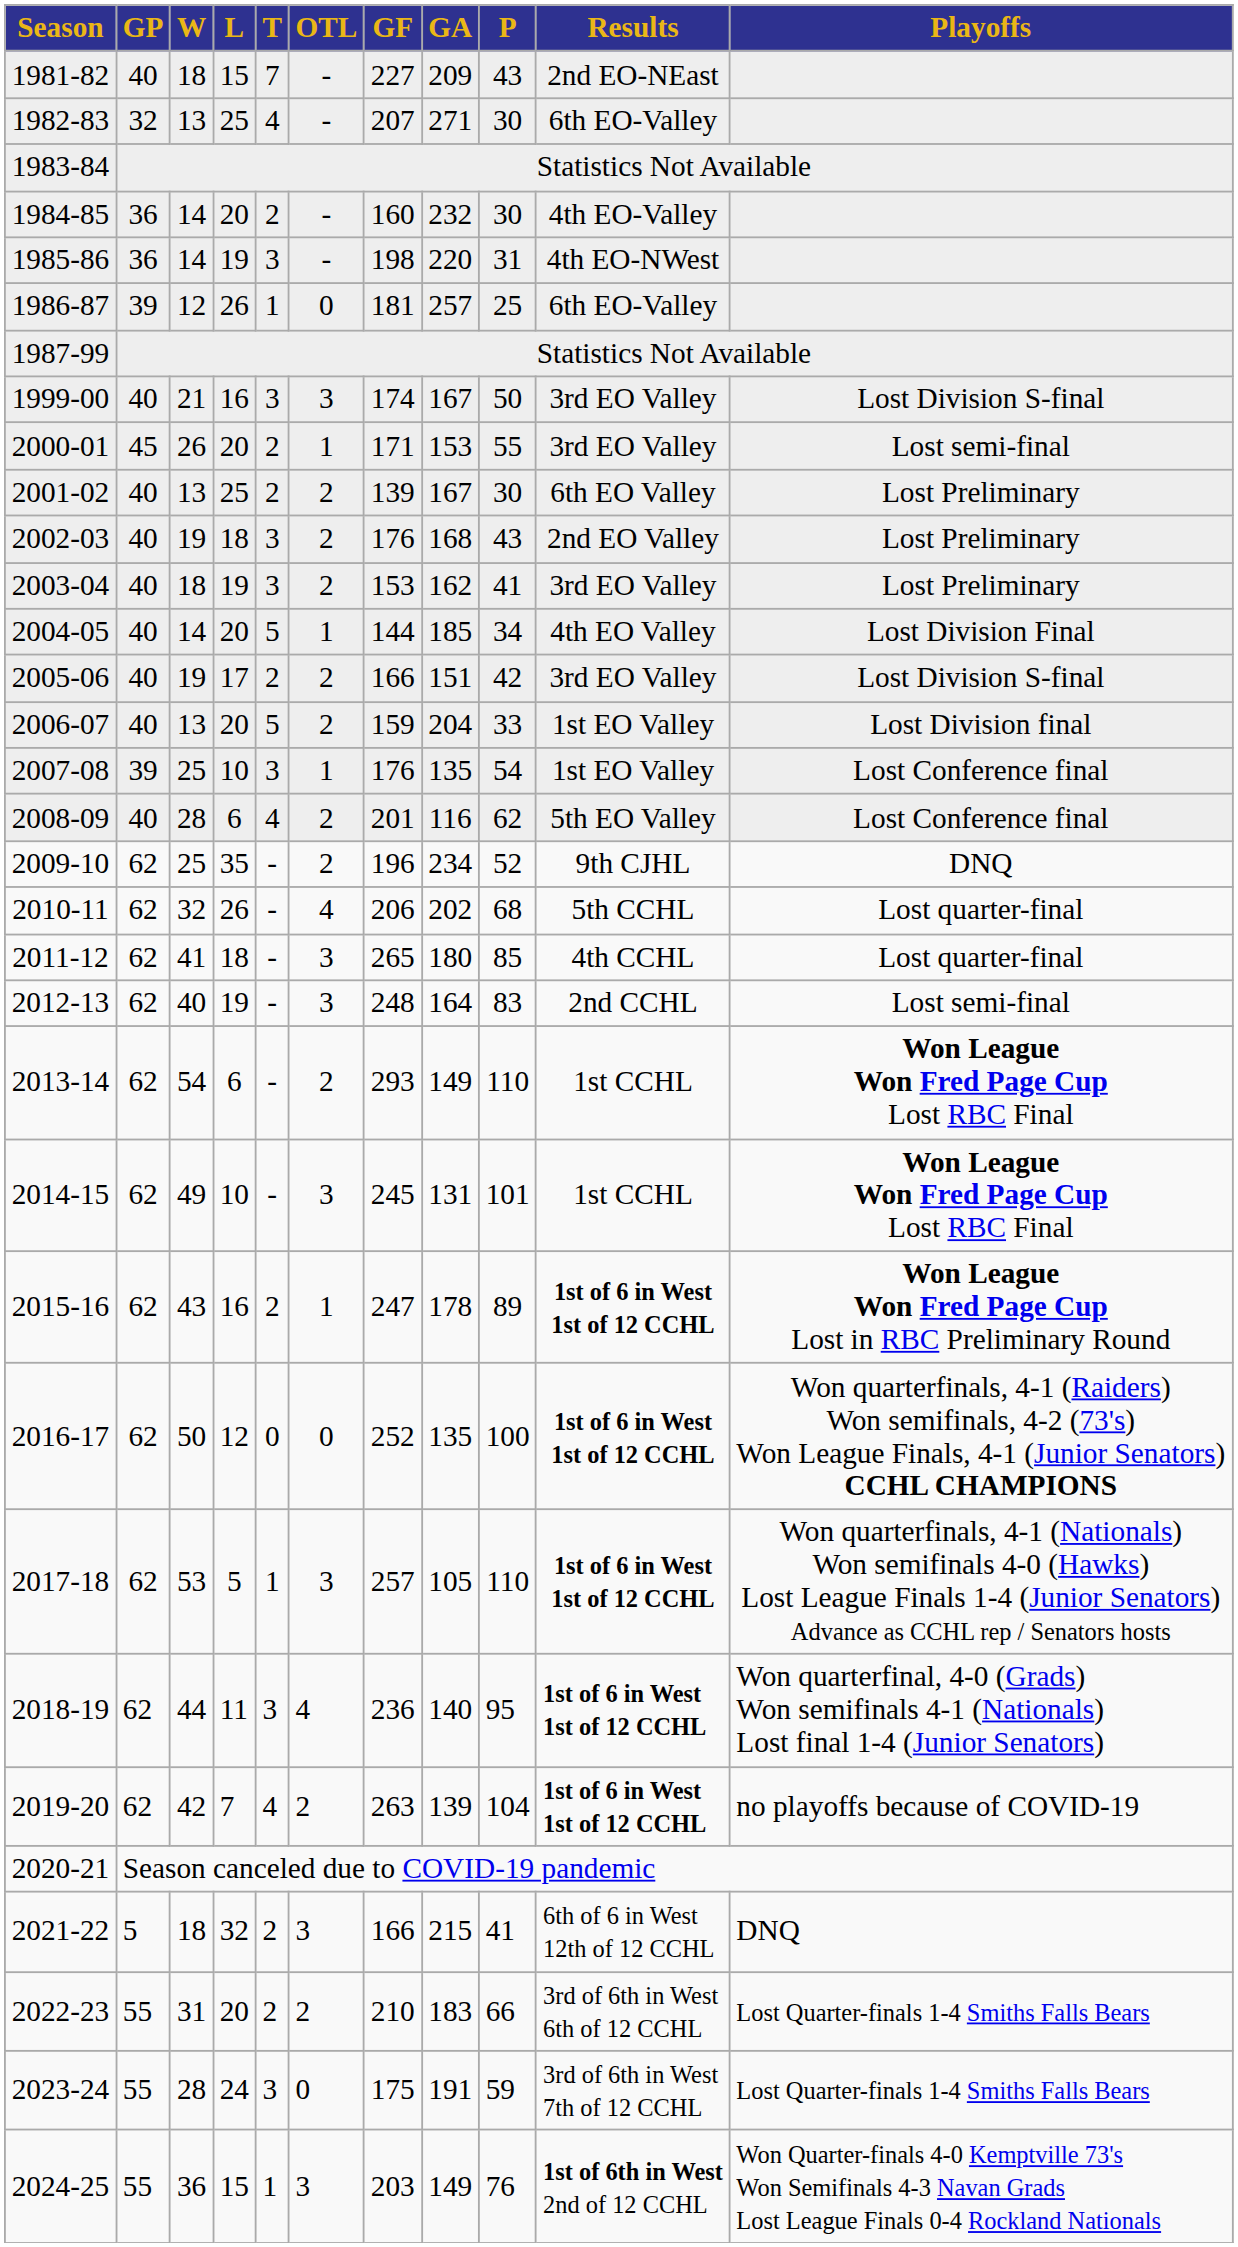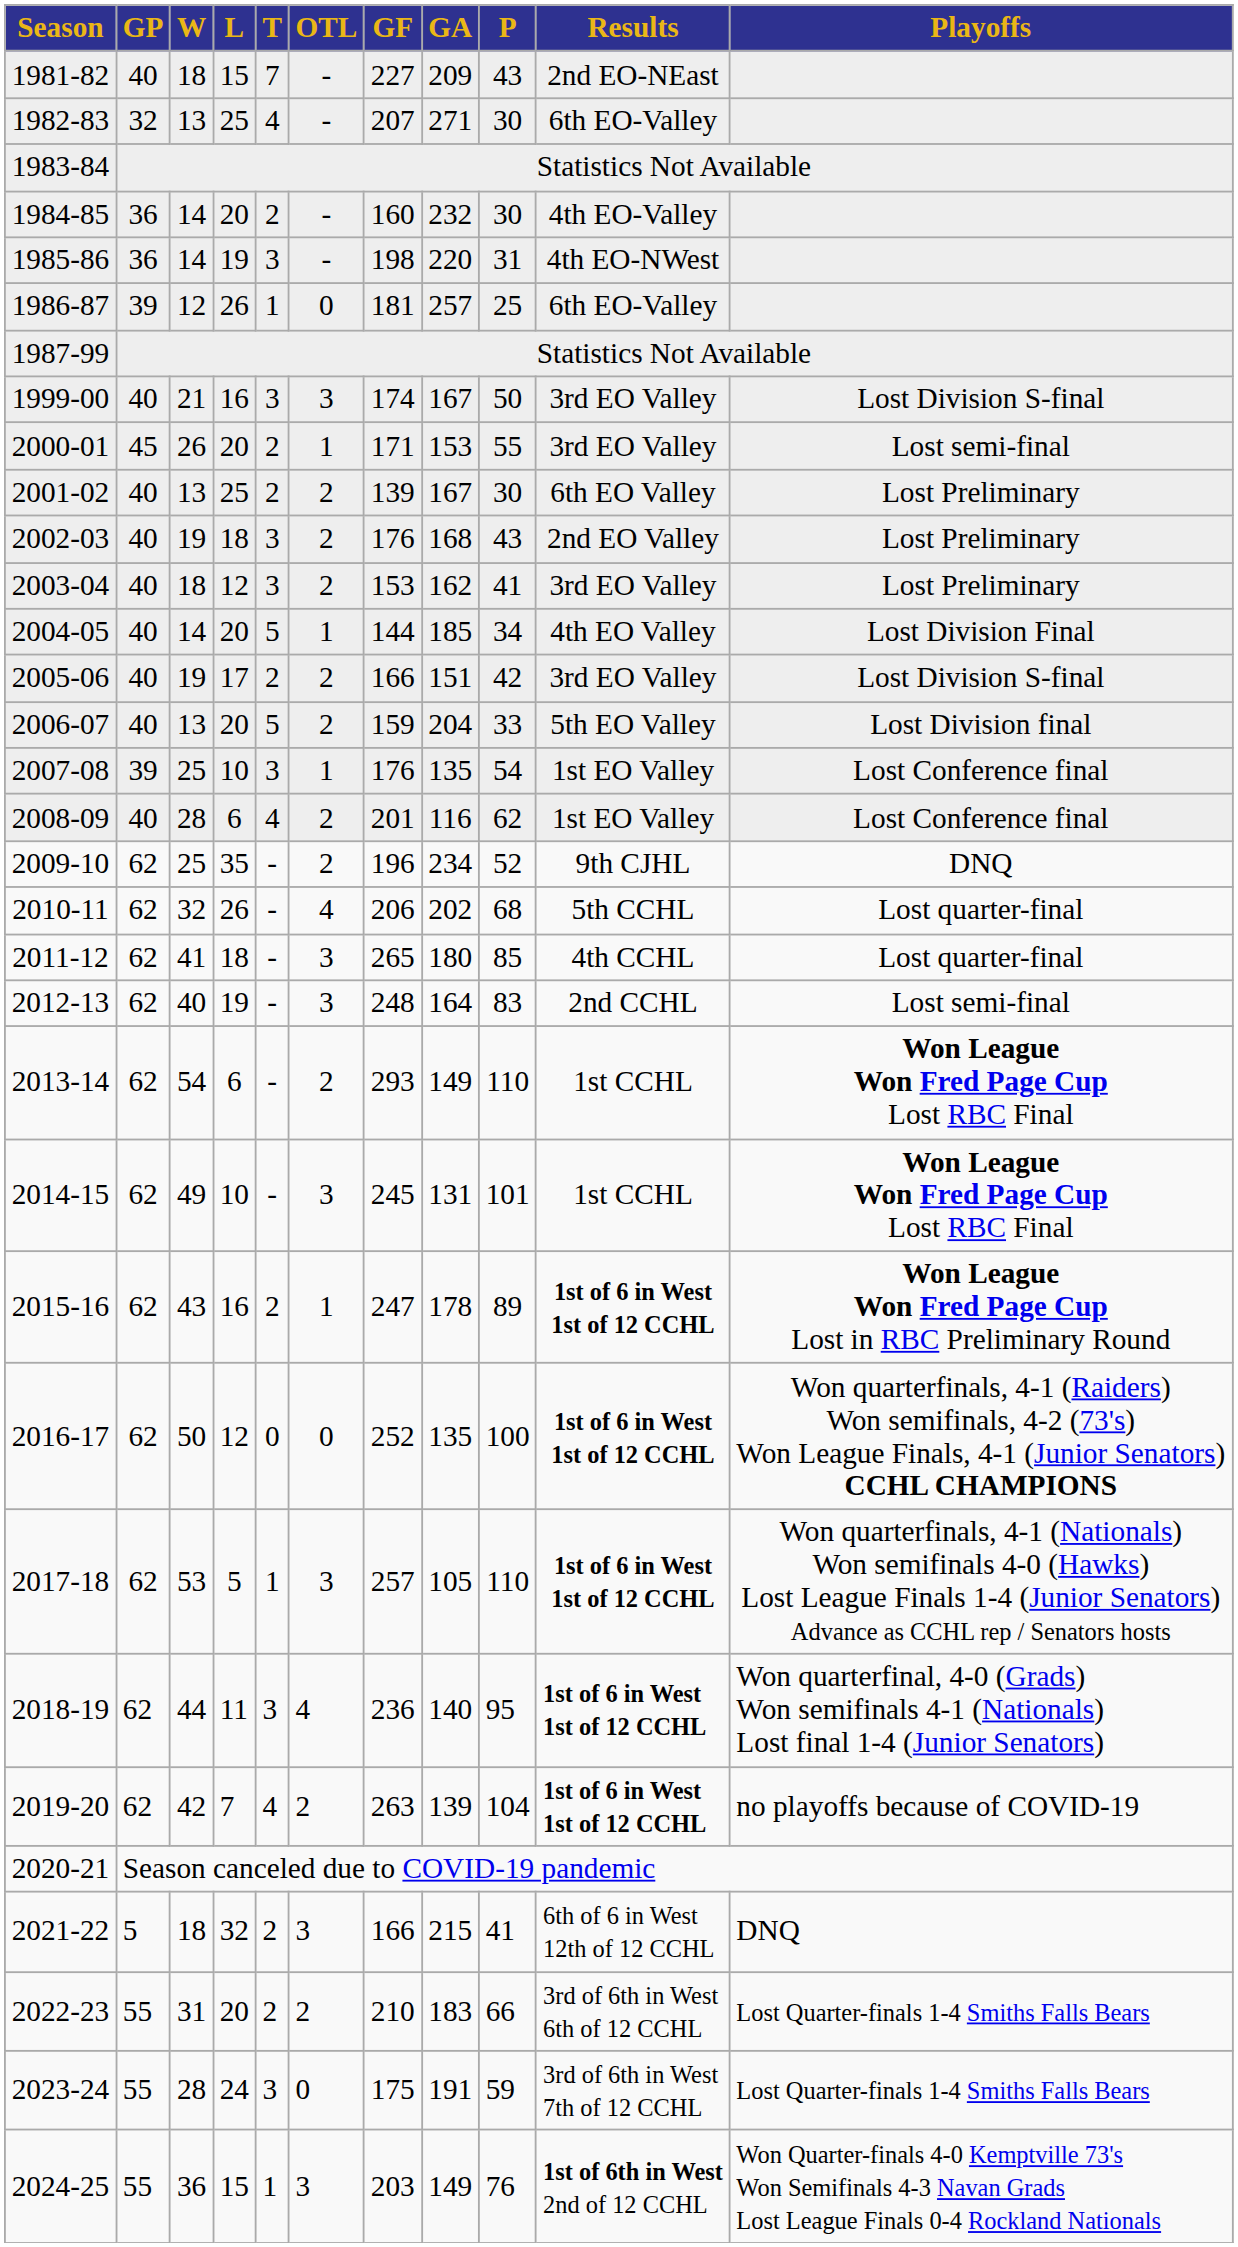2003-04 | L: 19 -> 12
2006-07 | Results: 1st EO Valley -> 5th EO Valley
2008-09 | Results: 5th EO Valley -> 1st EO Valley
